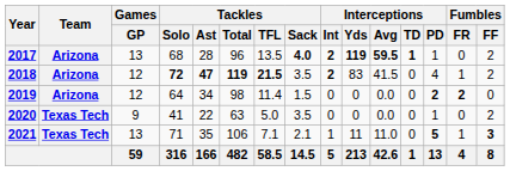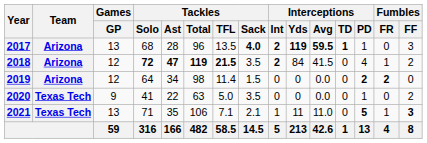2017 | Fumbles / FF: 2 -> 3
2018 | Interceptions / Yds: 83 -> 84
